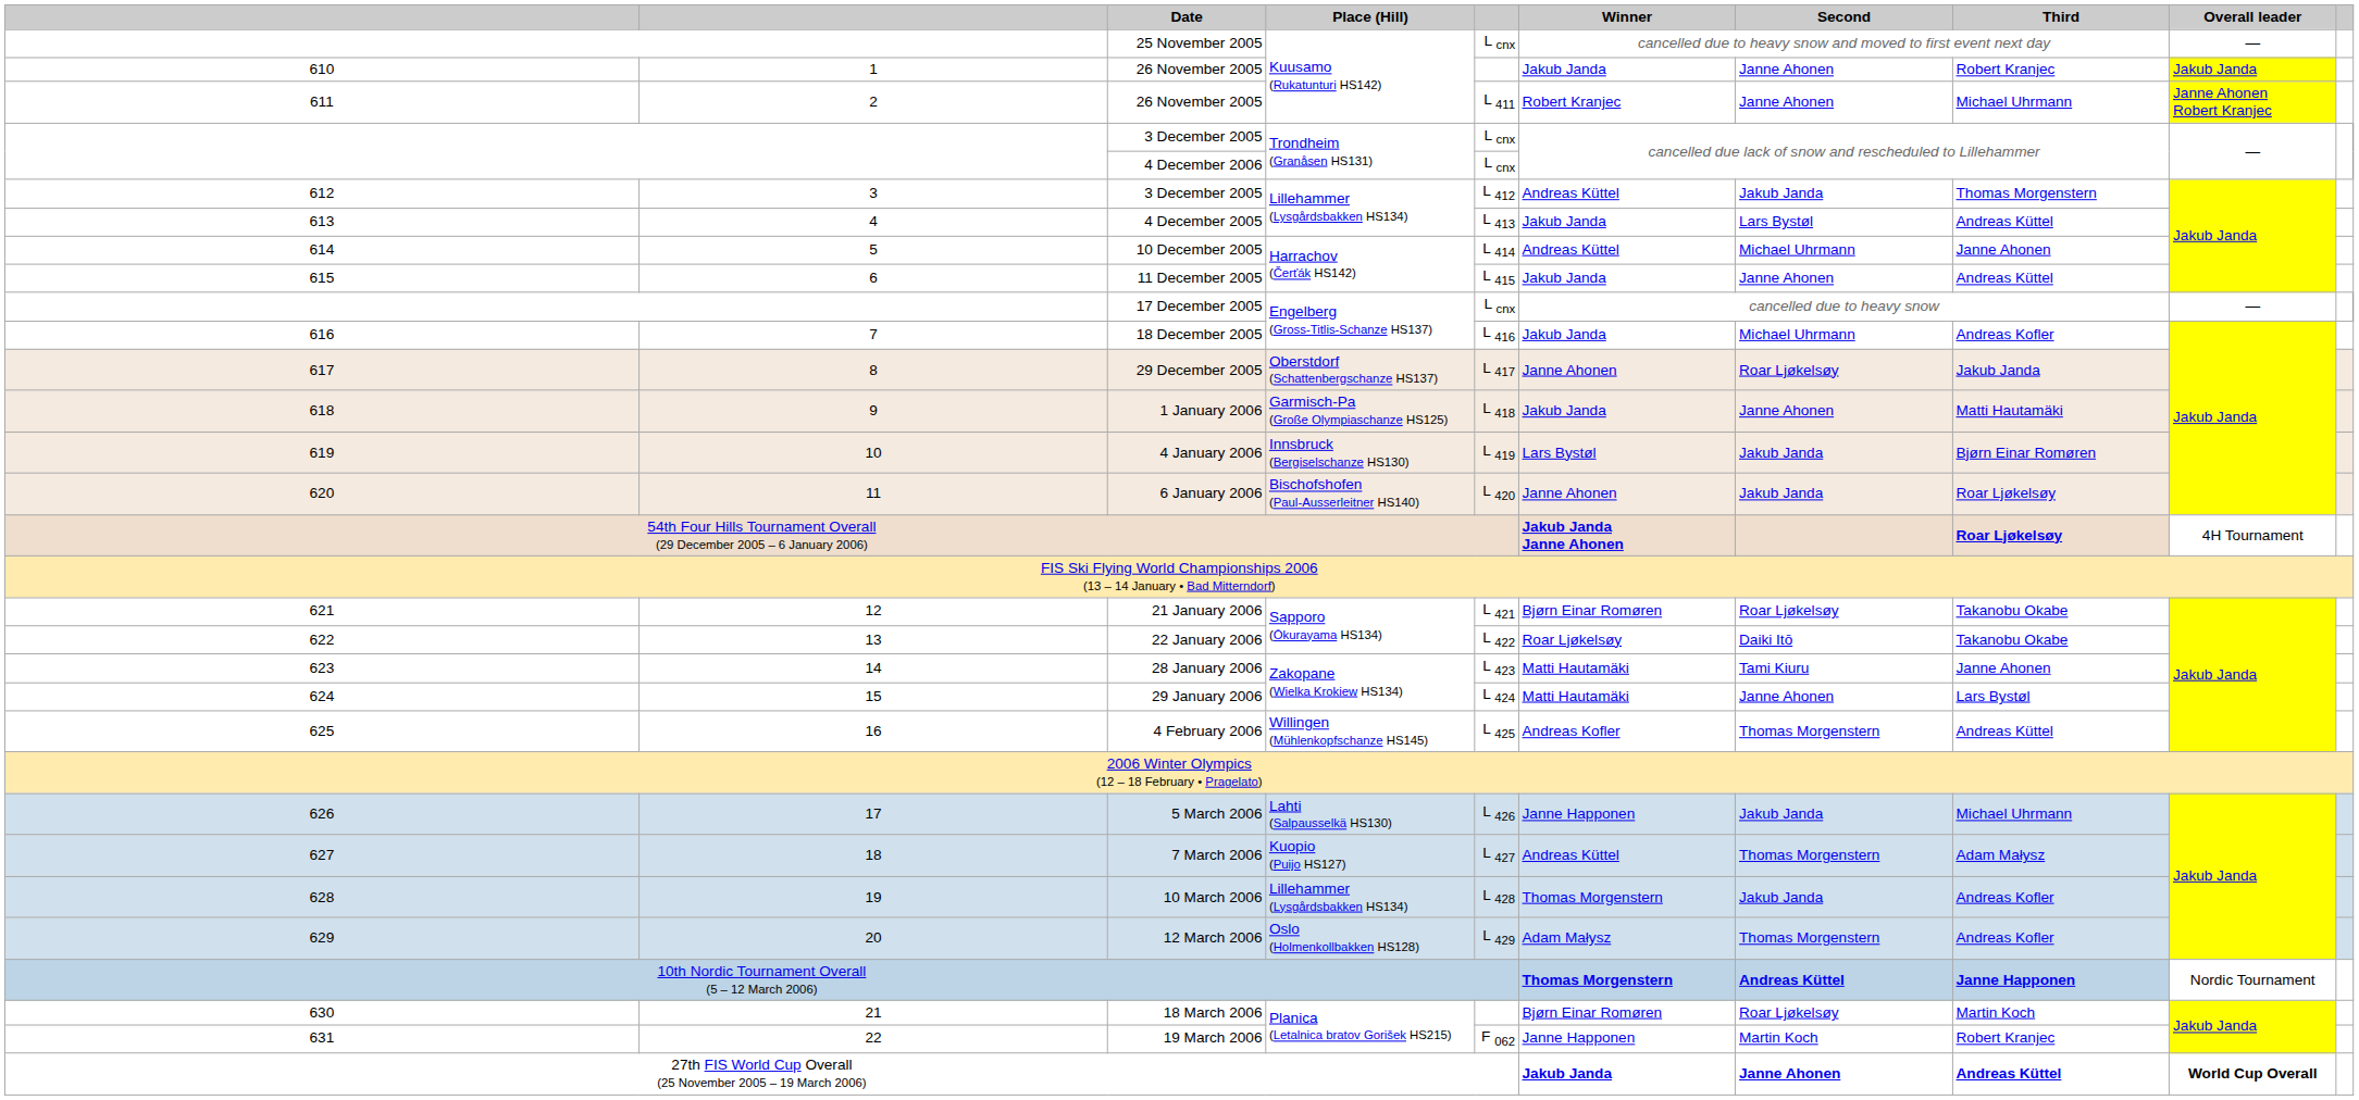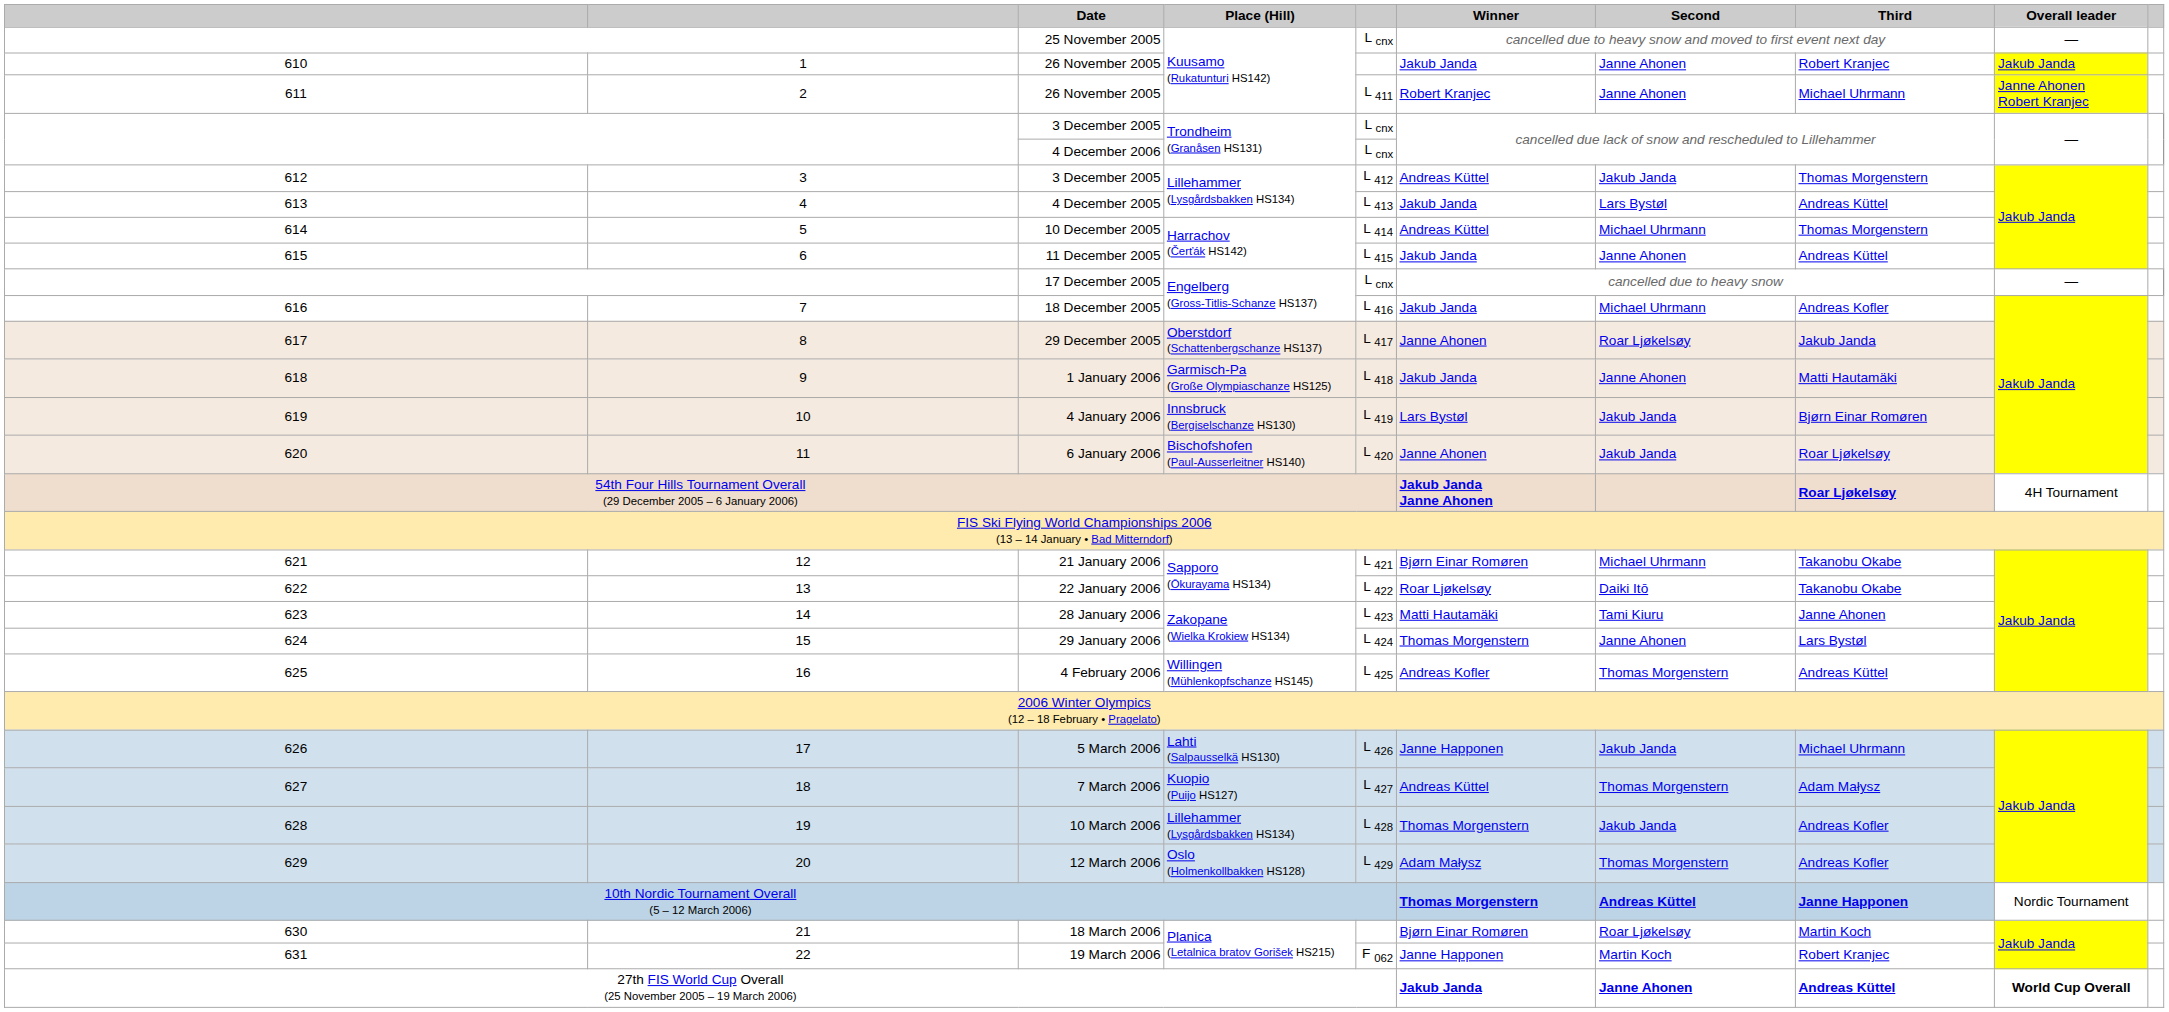10 December 2005 | Third: Janne Ahonen -> Thomas Morgenstern
21 January 2006 | Second: Roar Ljøkelsøy -> Michael Uhrmann
29 January 2006 | Winner: Matti Hautamäki -> Thomas Morgenstern
